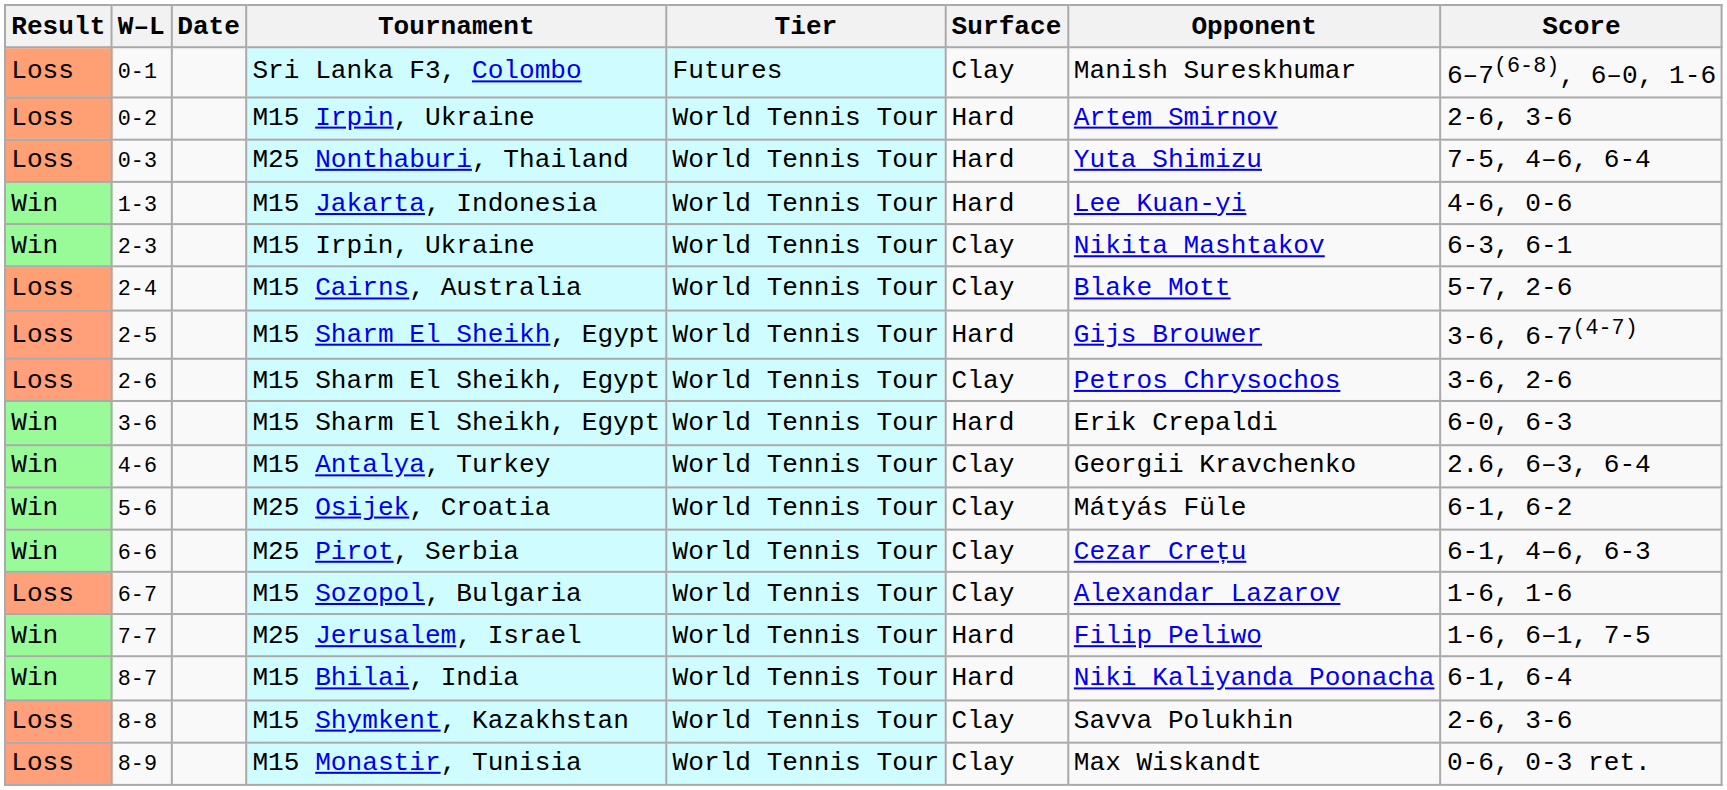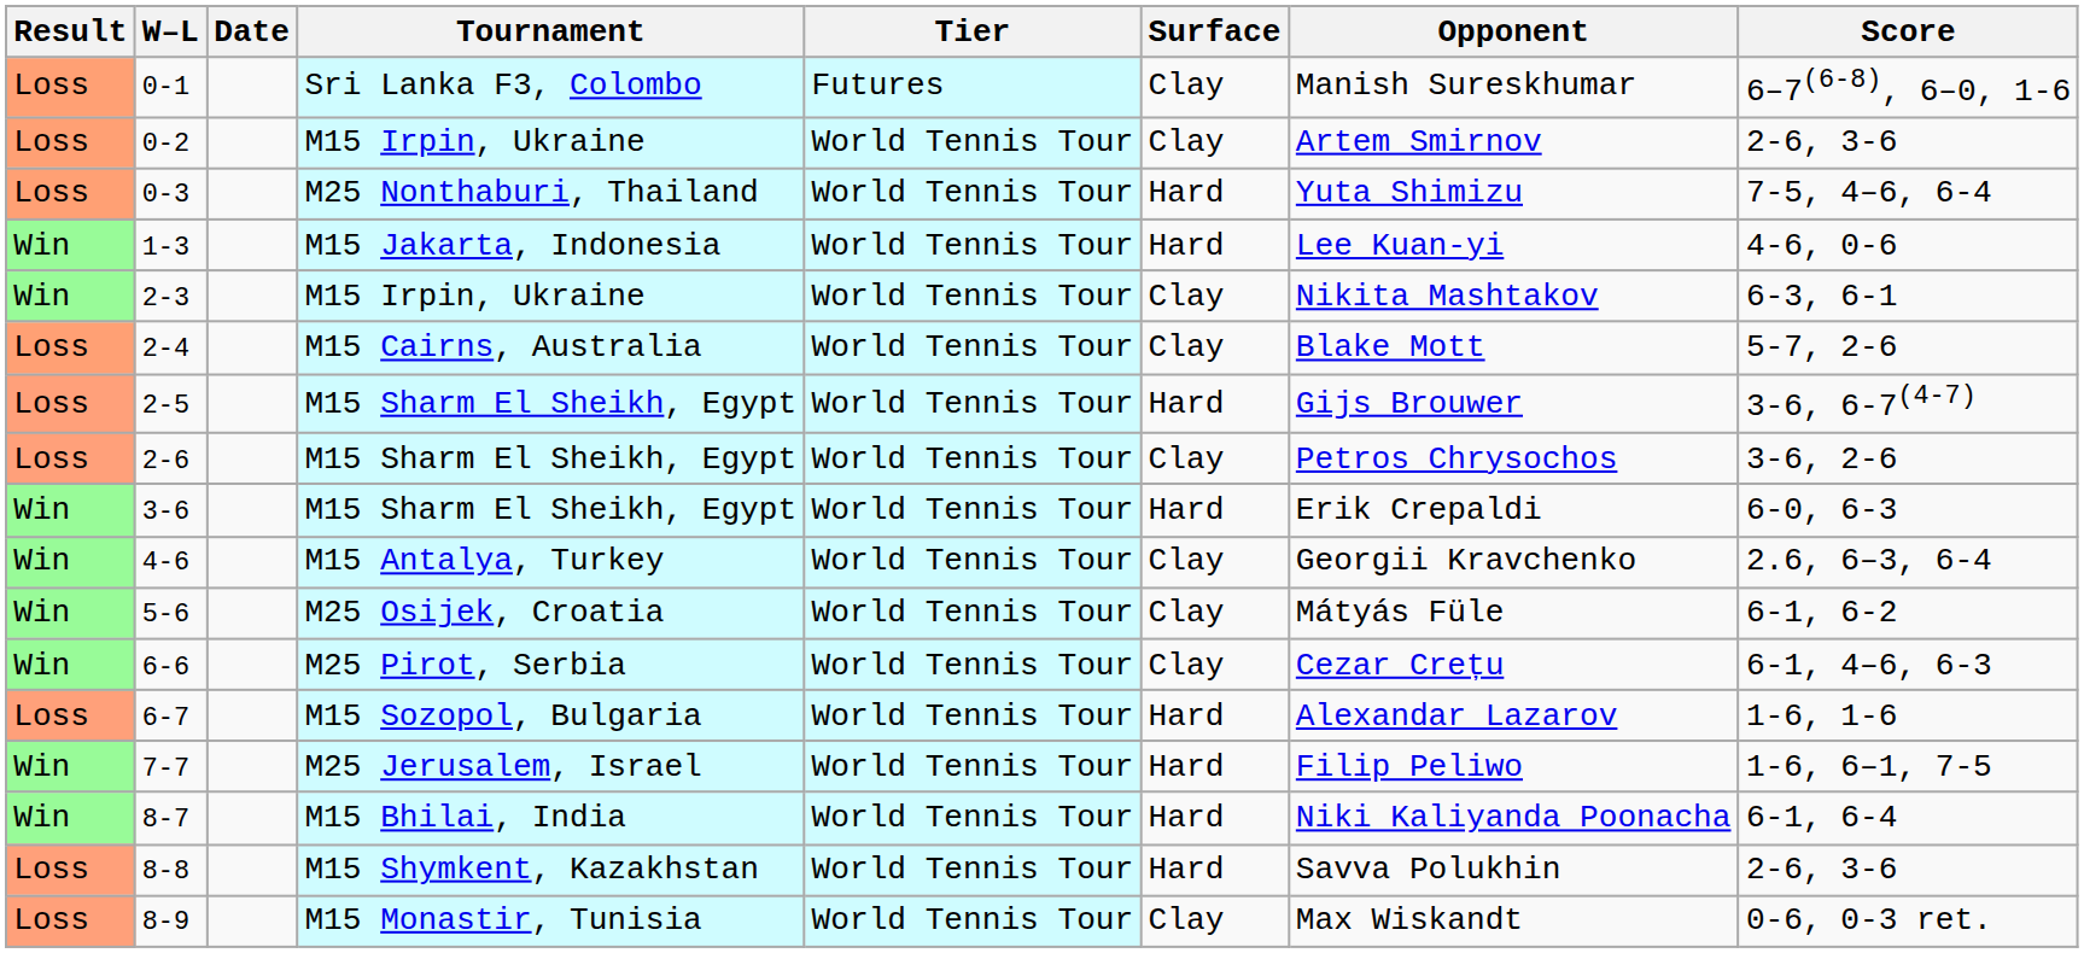0-2 | Surface: Hard -> Clay
6-7 | Surface: Clay -> Hard
8-8 | Surface: Clay -> Hard
